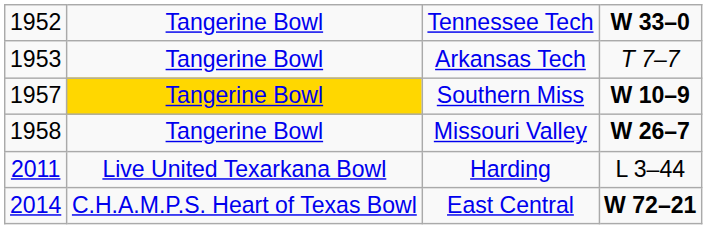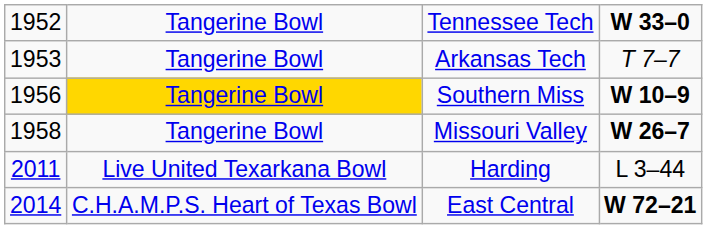Southern Miss | column 1: 1957 -> 1956
